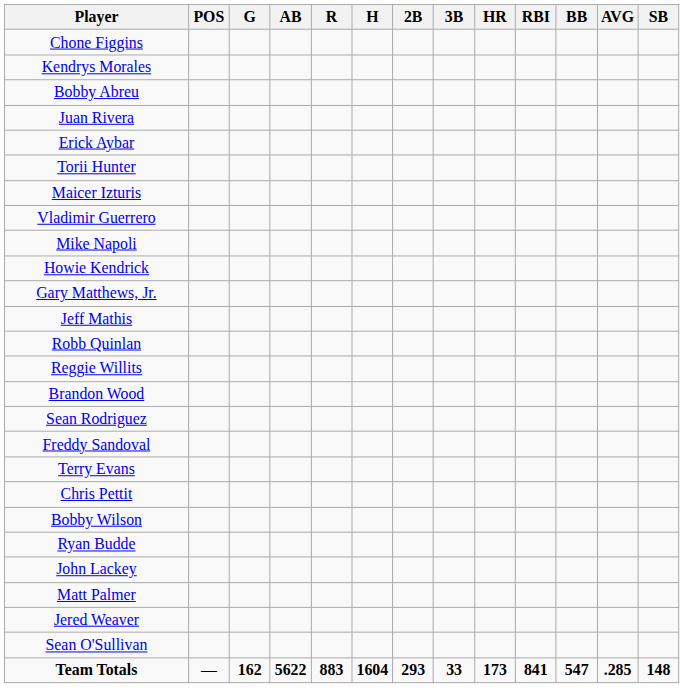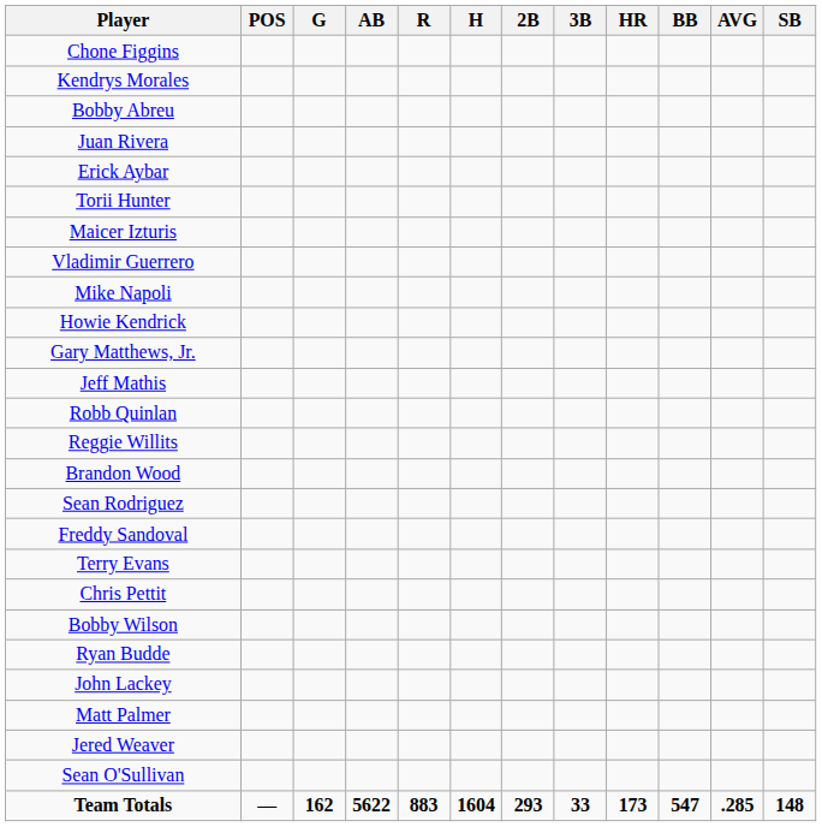- column: RBI | 841
